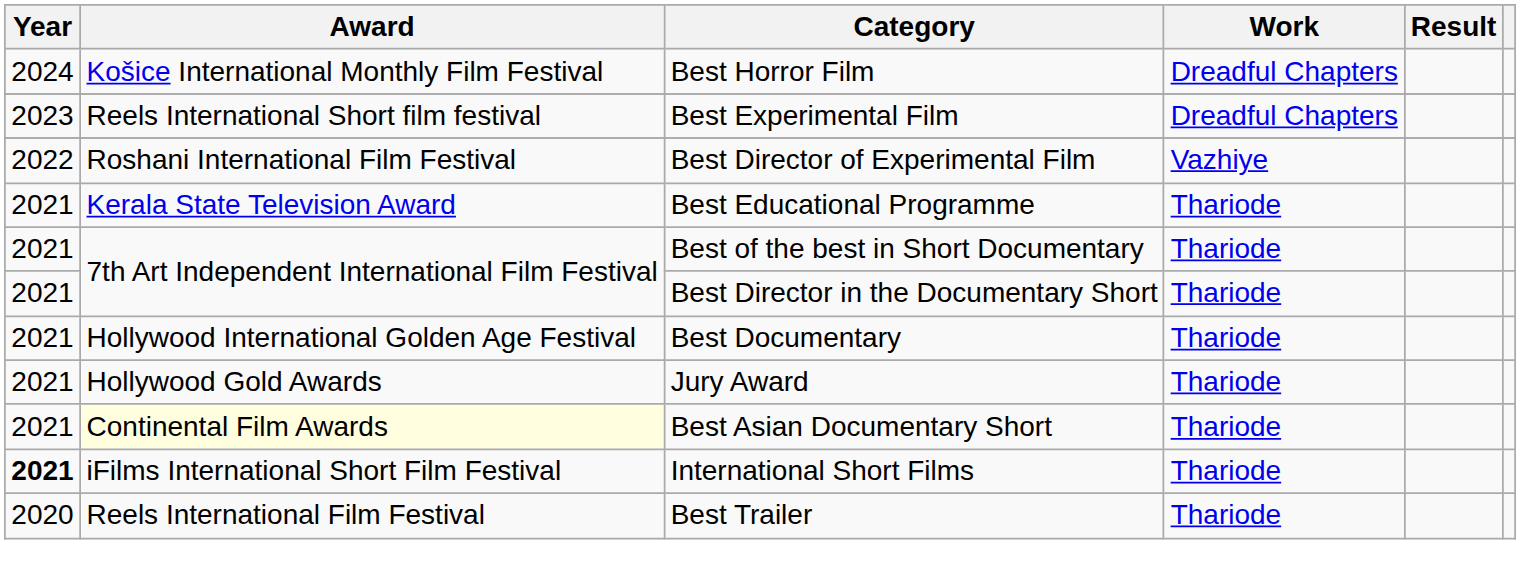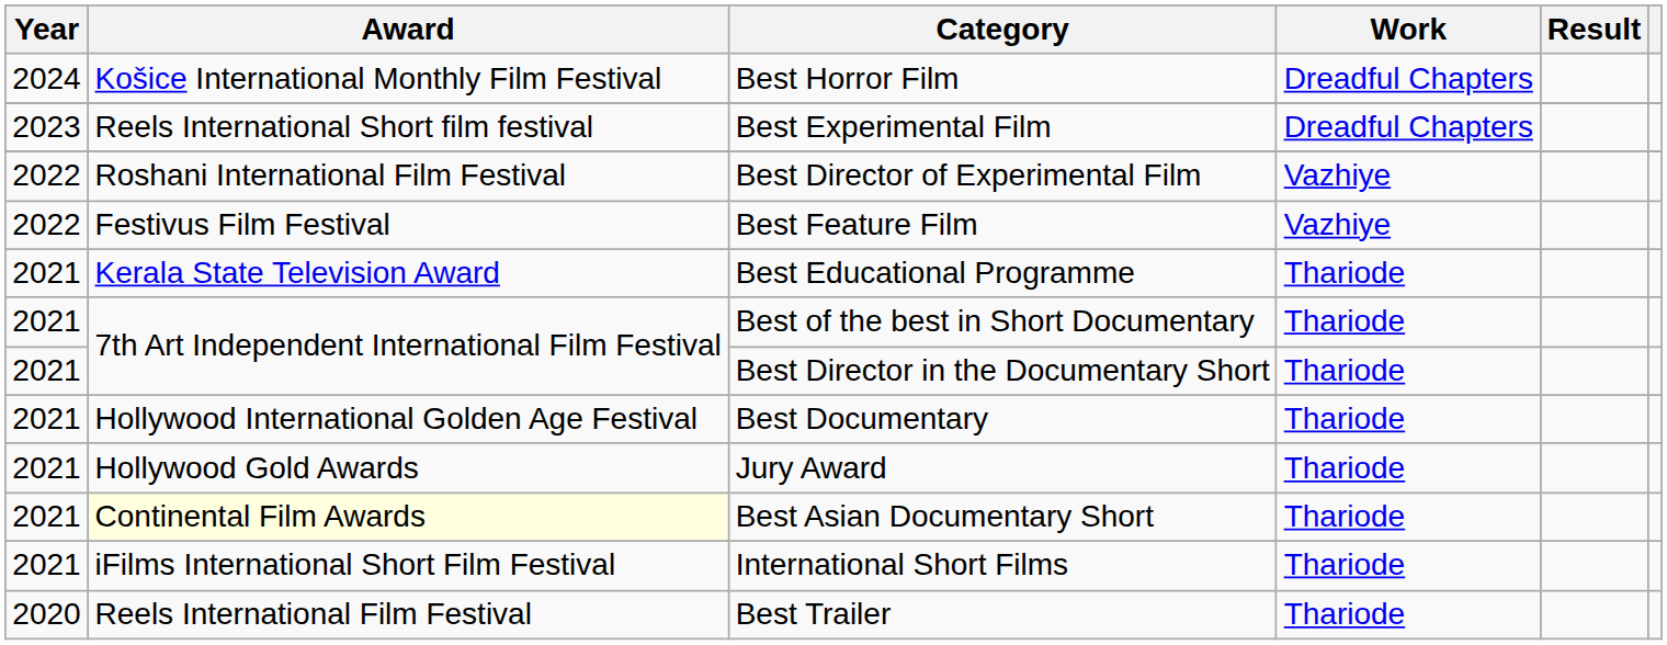+ row: 2022 | Festivus Film Festival | Best Feature Film | Vazhiye
International Short Films | Year: bold -> normal
